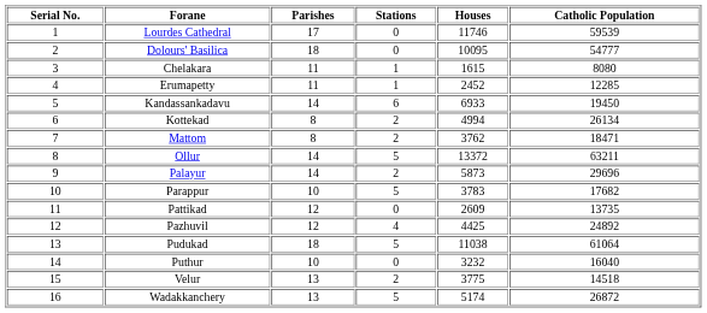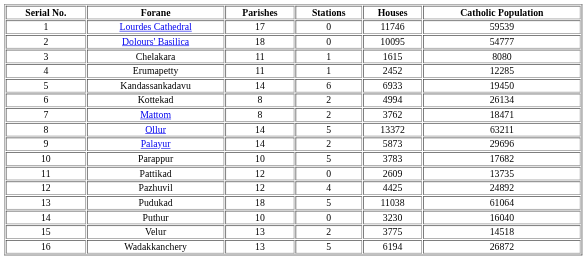Puthur | Houses: 3232 -> 3230
Wadakkanchery | Houses: 5174 -> 6194
